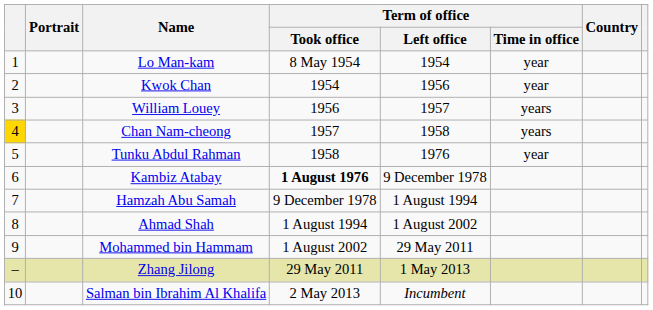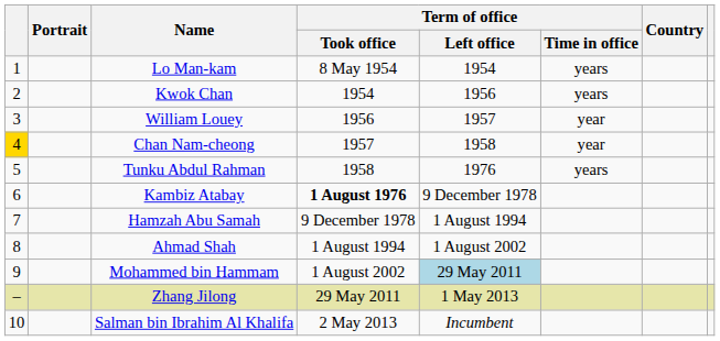Lo Man-kam | Term of office / Time in office: year -> years
Kwok Chan | Term of office / Time in office: year -> years
William Louey | Term of office / Time in office: years -> year
Chan Nam-cheong | Term of office / Time in office: years -> year
Tunku Abdul Rahman | Term of office / Time in office: year -> years
Mohammed bin Hammam | Term of office / Left office: no background -> lightblue background
